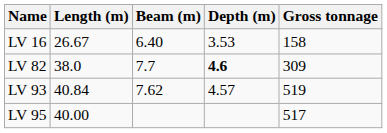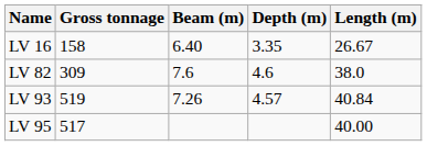columns swapped: Length (m) <-> Gross tonnage
LV 16 | Depth (m): 3.53 -> 3.35
LV 82 | Beam (m): 7.7 -> 7.6
LV 82 | Depth (m): bold -> normal
LV 93 | Beam (m): 7.62 -> 7.26
